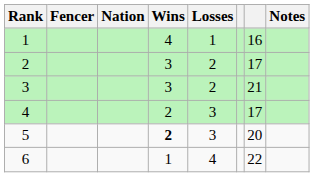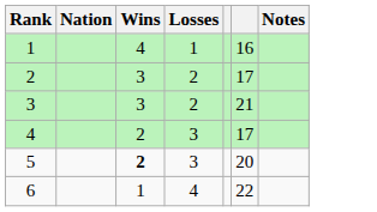- column: Fencer
